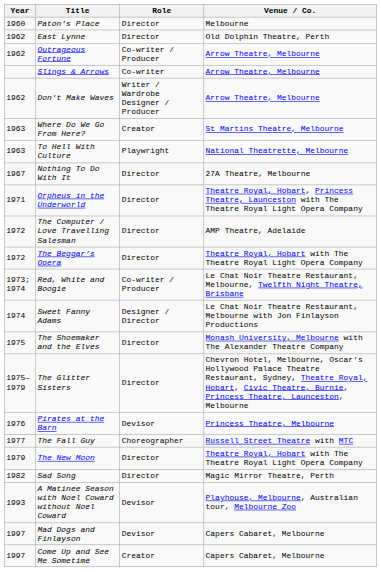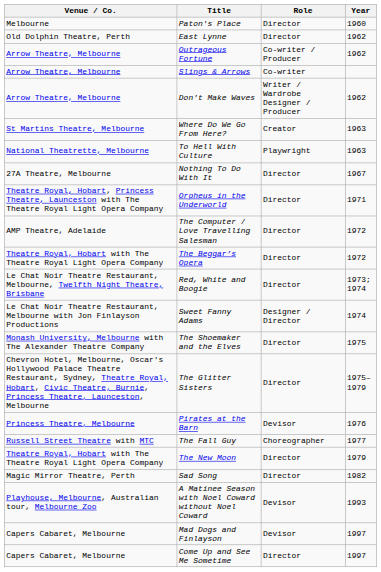columns swapped: Year <-> Venue / Co.
Red, White and Boogie | Role: Co-writer / Producer -> Director
Come Up and See Me Sometime | Role: Creator -> Director
